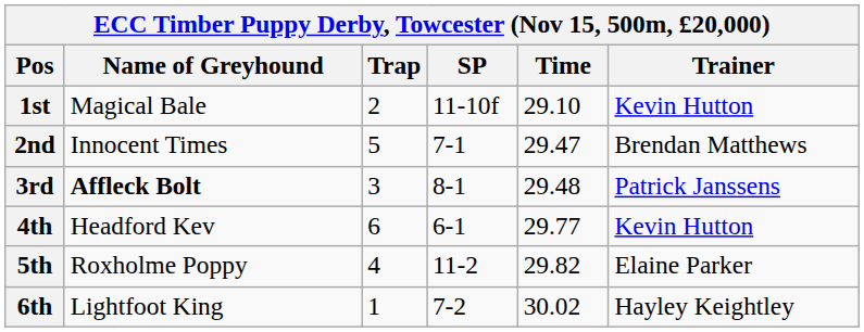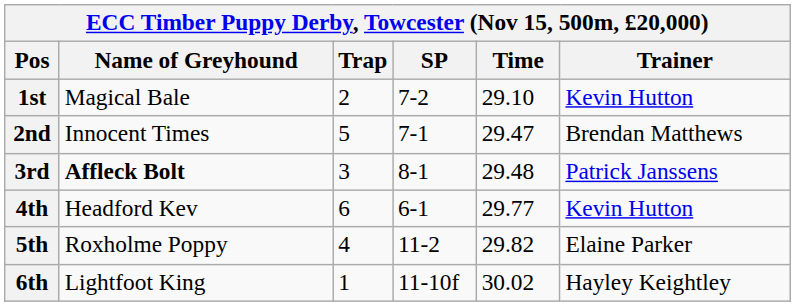1st | SP: 11-10f -> 7-2
6th | SP: 7-2 -> 11-10f
